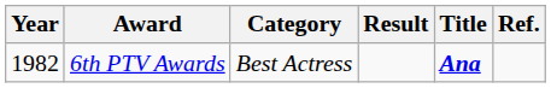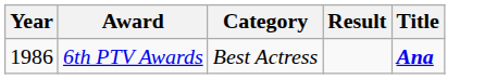- column: Ref.
6th PTV Awards | Year: 1982 -> 1986
